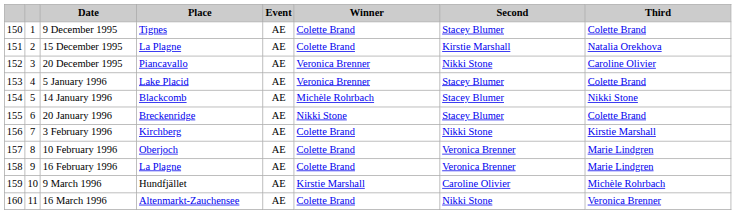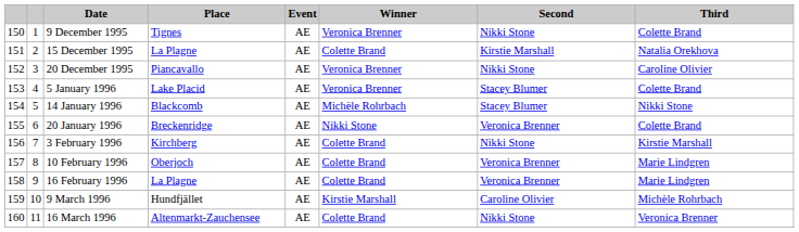9 December 1995 | Winner: Colette Brand -> Veronica Brenner
9 December 1995 | Second: Stacey Blumer -> Nikki Stone
20 January 1996 | Second: Stacey Blumer -> Veronica Brenner
